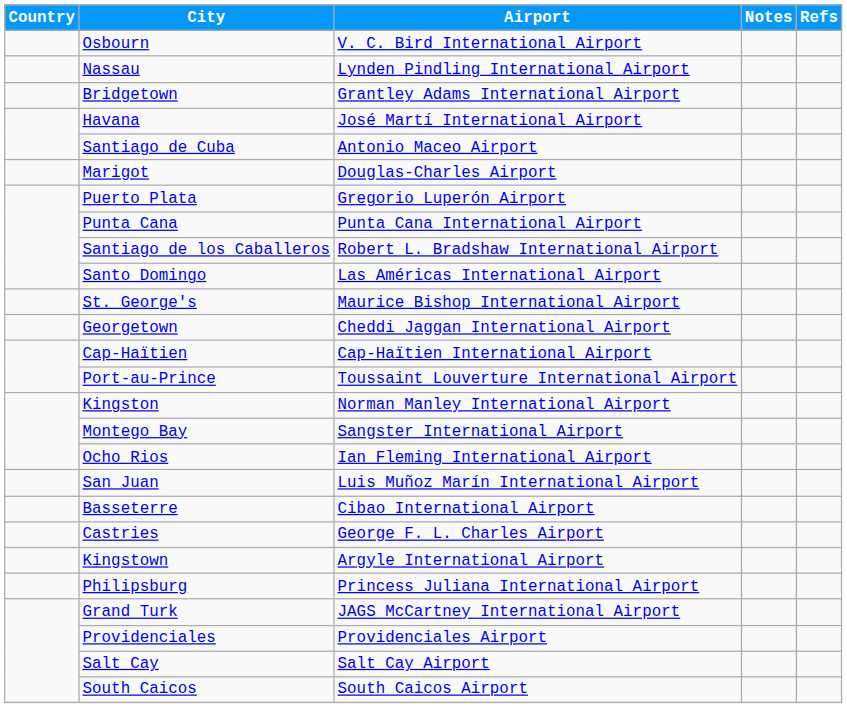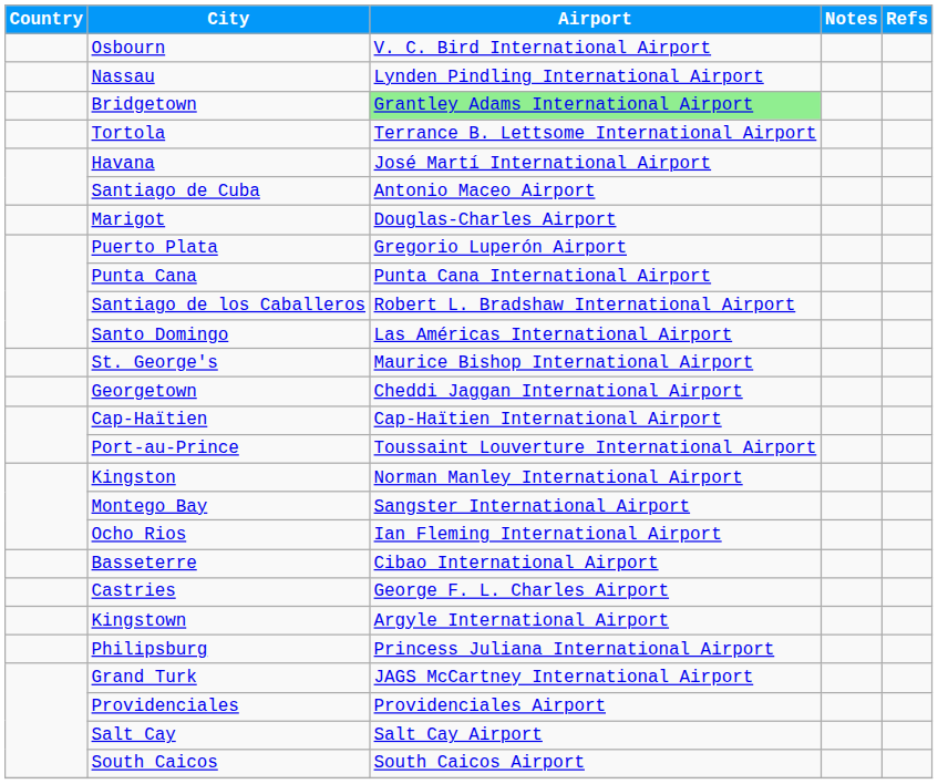Bridgetown | Airport: no background -> lightgreen background
+ row: Tortola | Terrance B. Lettsome International Airport
- row: San Juan | Luis Muñoz Marín International Airport
